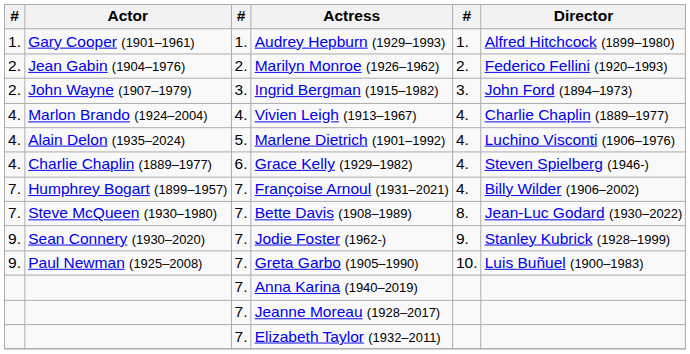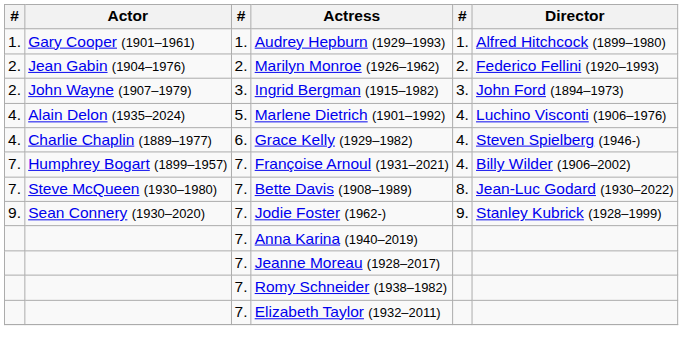- row: 4. | Marlon Brando (1924–2004) | 4. | Vivien Leigh (1913–1967) | 4. | Charlie Chaplin (1889–1977)
- row: 9. | Paul Newman (1925–2008) | 7. | Greta Garbo (1905–1990) | 10. | Luis Buñuel (1900–1983)
+ row: 7. | Romy Schneider (1938–1982)
